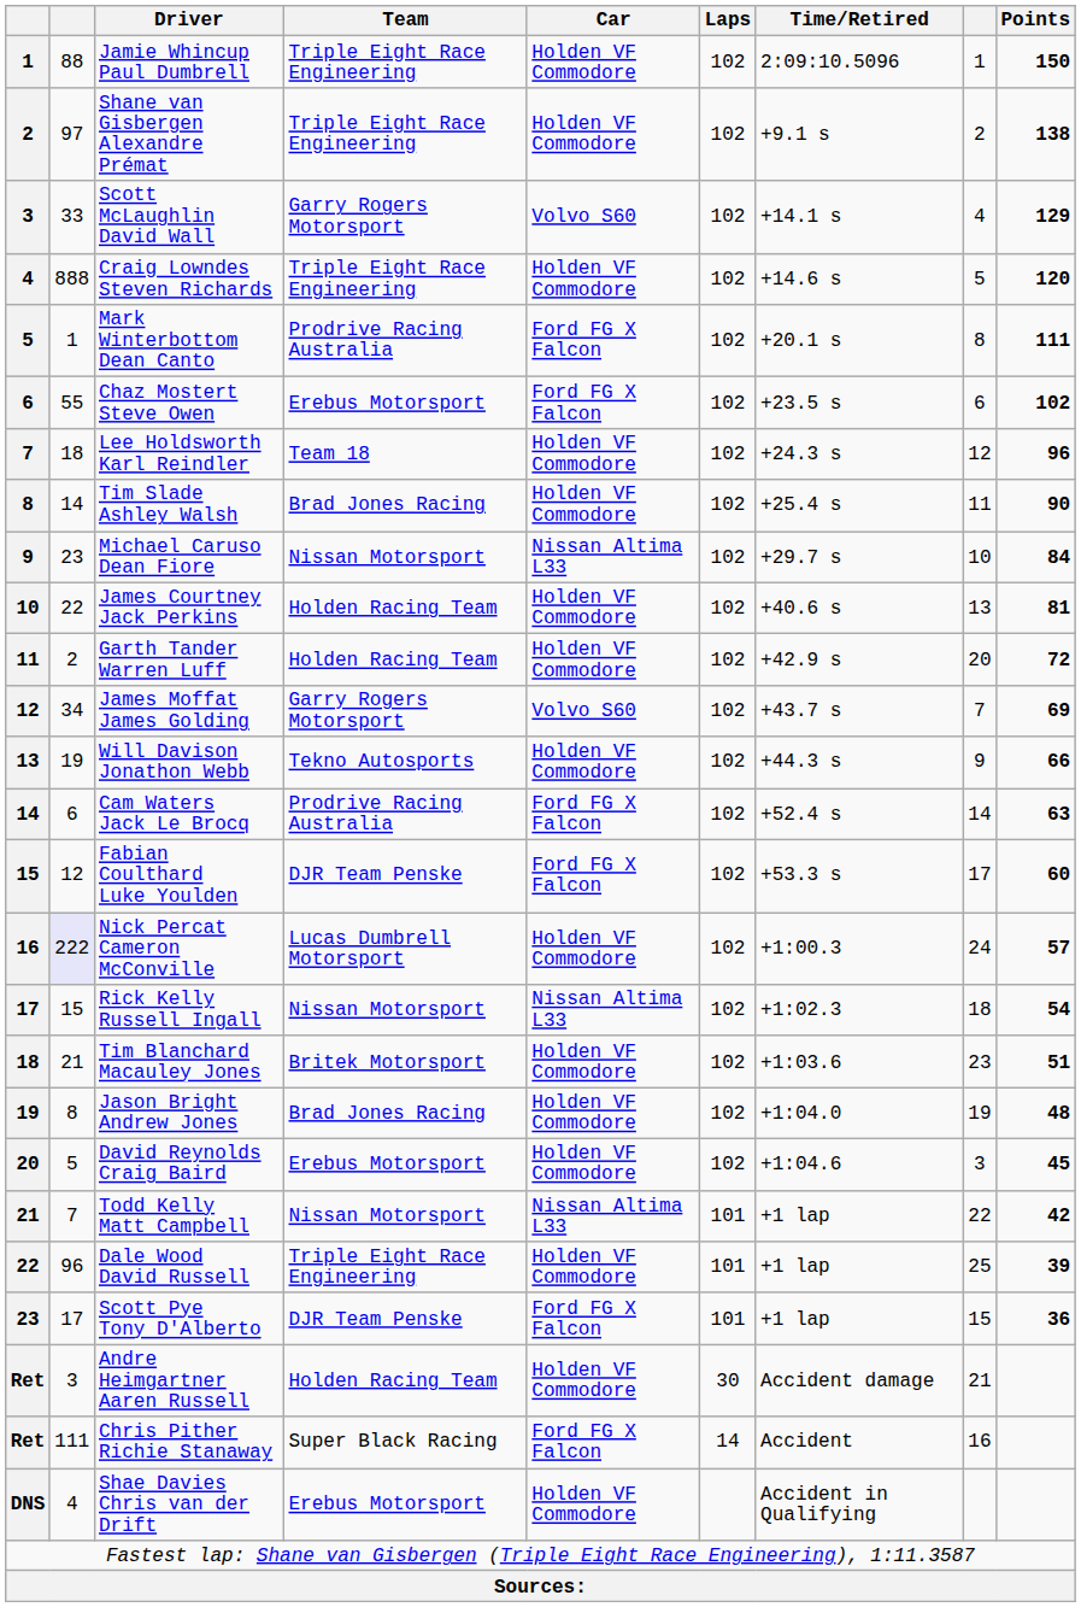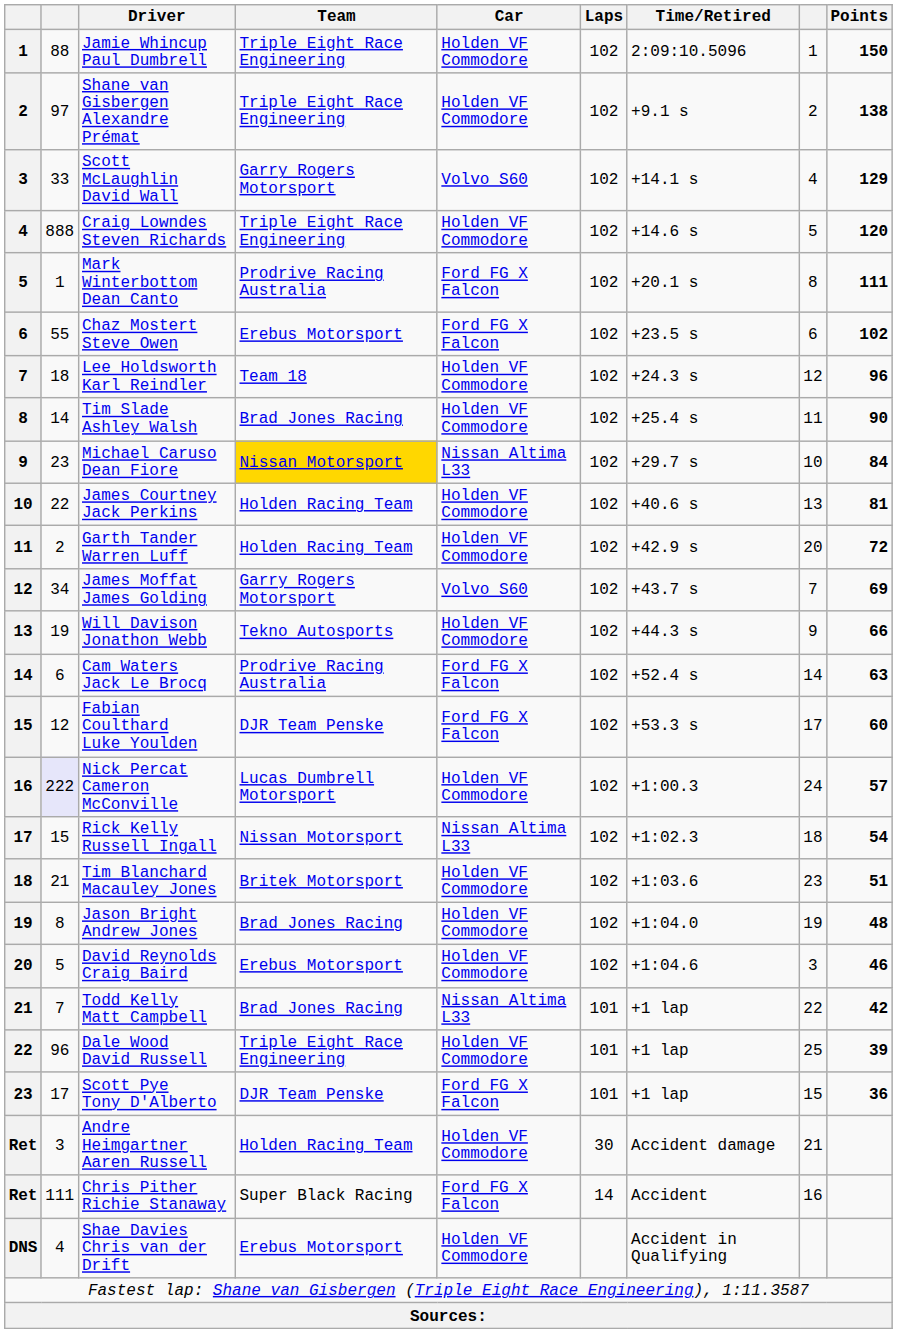Michael Caruso Dean Fiore | Team: no background -> gold background
David Reynolds Craig Baird | Points: 45 -> 46
Todd Kelly Matt Campbell | Team: Nissan Motorsport -> Brad Jones Racing
